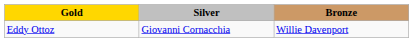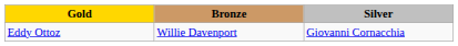columns swapped: Silver <-> Bronze
